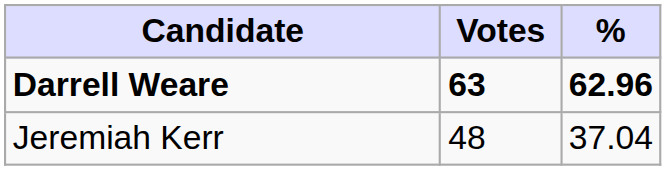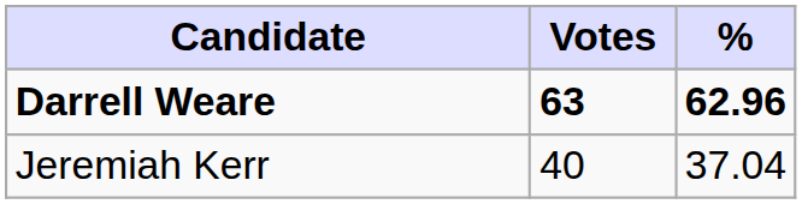Jeremiah Kerr | Votes: 48 -> 40
